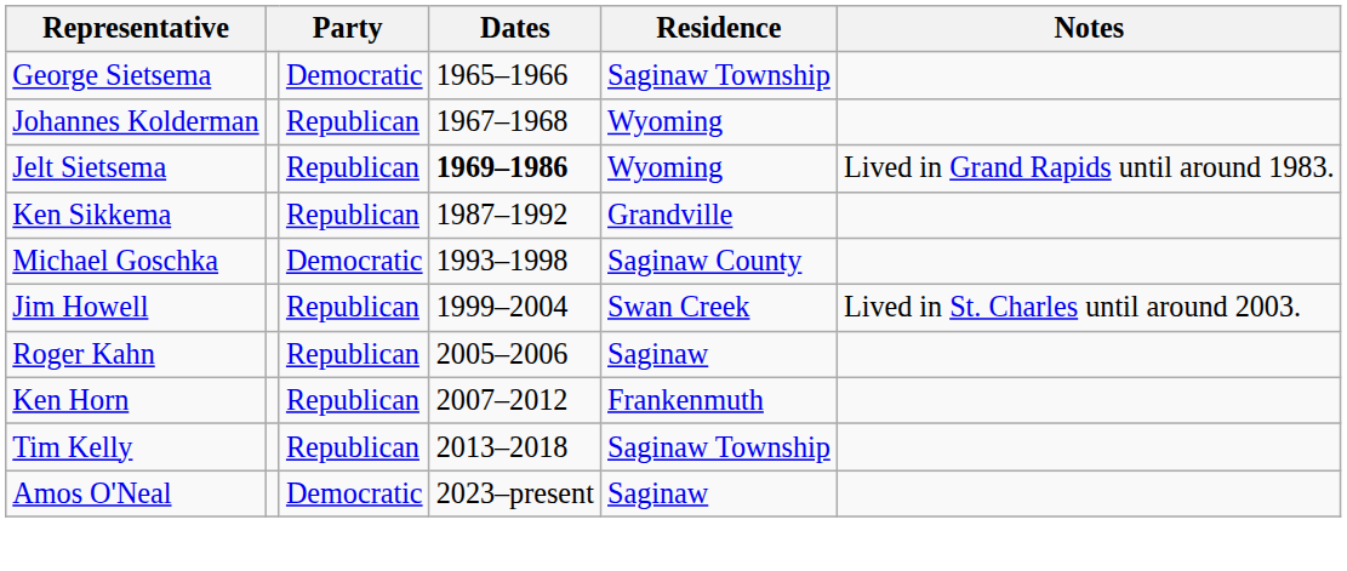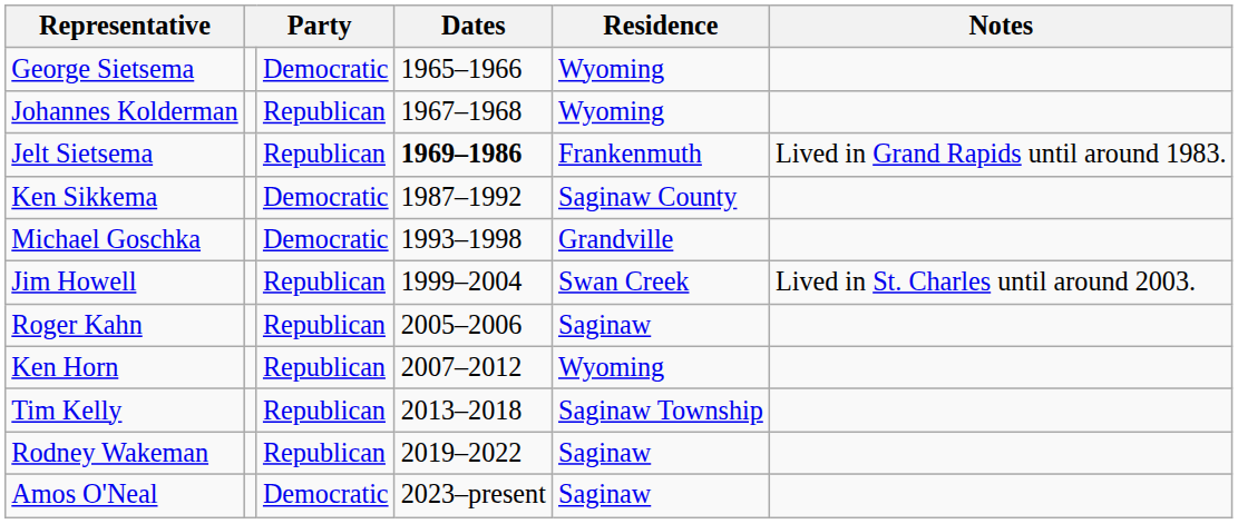George Sietsema | Residence: Saginaw Township -> Wyoming
Jelt Sietsema | Residence: Wyoming -> Frankenmuth
Ken Sikkema | column 3: Republican -> Democratic
Ken Sikkema | Residence: Grandville -> Saginaw County
Michael Goschka | Residence: Saginaw County -> Grandville
Ken Horn | Residence: Frankenmuth -> Wyoming
+ row: Rodney Wakeman | Republican | 2019–2022 | Saginaw
